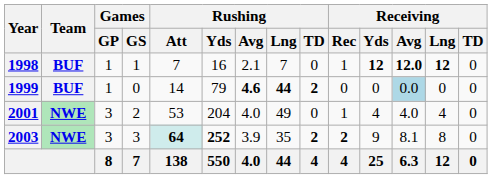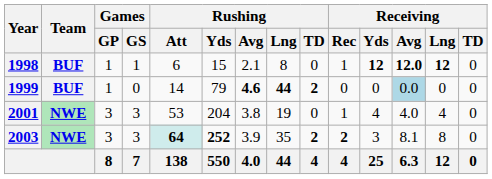1998 | Rushing / Att: 7 -> 6
1998 | Rushing / Yds: 16 -> 15
1998 | Rushing / Lng: 7 -> 8
2001 | Games / GS: 2 -> 3
2001 | Rushing / Avg: 4.0 -> 3.8
2001 | Rushing / Lng: 49 -> 19
2003 | Receiving / Yds: 9 -> 3
